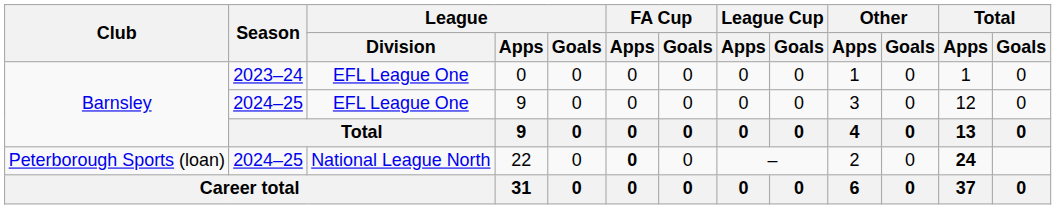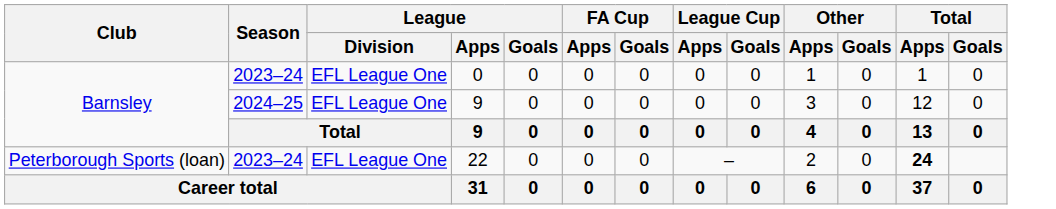22 | Season: 2024–25 -> 2023–24
22 | League / Division: National League North -> EFL League One
22 | FA Cup / Apps: bold -> normal
